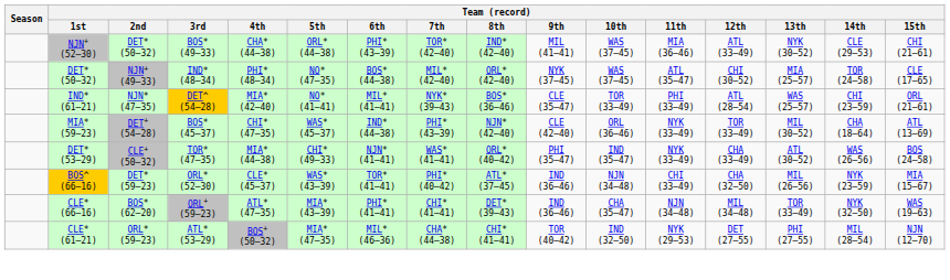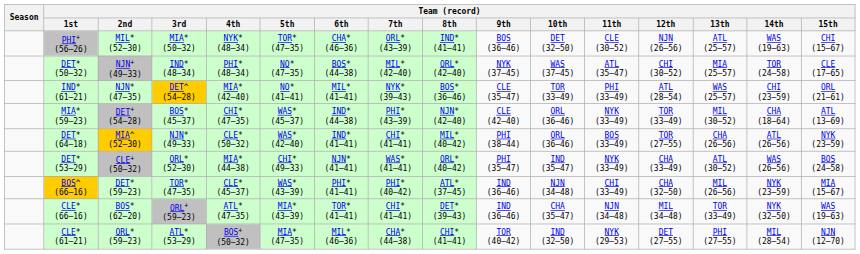+ row: PHI+ (56–26) | MIL* (52–30) | MIA* (50–32) | NYK* (48–34) | TOR* (47–35) | CHA* (46–36) | ORL* (43–39) | IND* (41–41) | BOS (36–46) | DET (32–50) | CLE (30–52) | NJN (26–56) | ATL (25–57) | WAS (19–63) | CHI (15–67)
- row: NJN+ (52–30) | DET* (50–32) | BOS* (49–33) | CHA* (44–38) | ORL* (44–38) | PHI* (43–39) | TOR* (42–40) | IND* (42–40) | MIL (41–41) | WAS (37–45) | MIA (36–46) | ATL (33–49) | NYK (30–52) | CLE (29–53) | CHI (21–61)
+ row: DET* (64–18) | MIA^ (52–30) | NJN* (49–33) | CLE* (50–32) | WAS* (42–40) | IND* (41–41) | CHI* (41–41) | MIL* (40–42) | PHI (38–44) | ORL (36–46) | BOS (33–49) | TOR (27–55) | CHA (26–56) | ATL (26–56) | NYK (23–59)
DET* (53–29) | Team (record) / 3rd: TOR* (47–35) -> ORL* (52–30)
BOS^ (66–16) | Team (record) / 3rd: ORL* (52–30) -> TOR* (47–35)
BOS^ (66–16) | Team (record) / 6th: TOR* (41–41) -> PHI* (41–41)
CLE* (66–16) | Team (record) / 6th: PHI* (41–41) -> TOR* (41–41)
